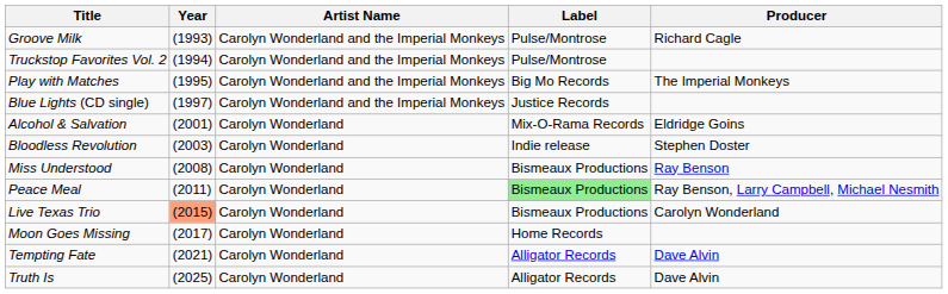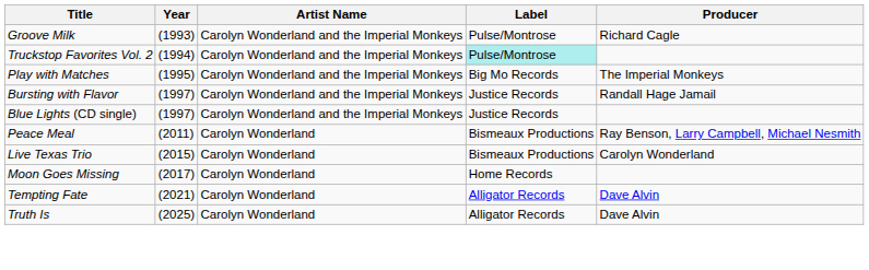Truckstop Favorites Vol. 2 | Label: no background -> paleturquoise background
+ row: Bursting with Flavor | (1997) | Carolyn Wonderland and the Imperial Monkeys | Justice Records | Randall Hage Jamail
- row: Alcohol & Salvation | (2001) | Carolyn Wonderland | Mix-O-Rama Records | Eldridge Goins
- row: Bloodless Revolution | (2003) | Carolyn Wonderland | Indie release | Stephen Doster
- row: Miss Understood | (2008) | Carolyn Wonderland | Bismeaux Productions | Ray Benson
Peace Meal | Label: lightgreen background -> no background
Live Texas Trio | Year: lightsalmon background -> no background
